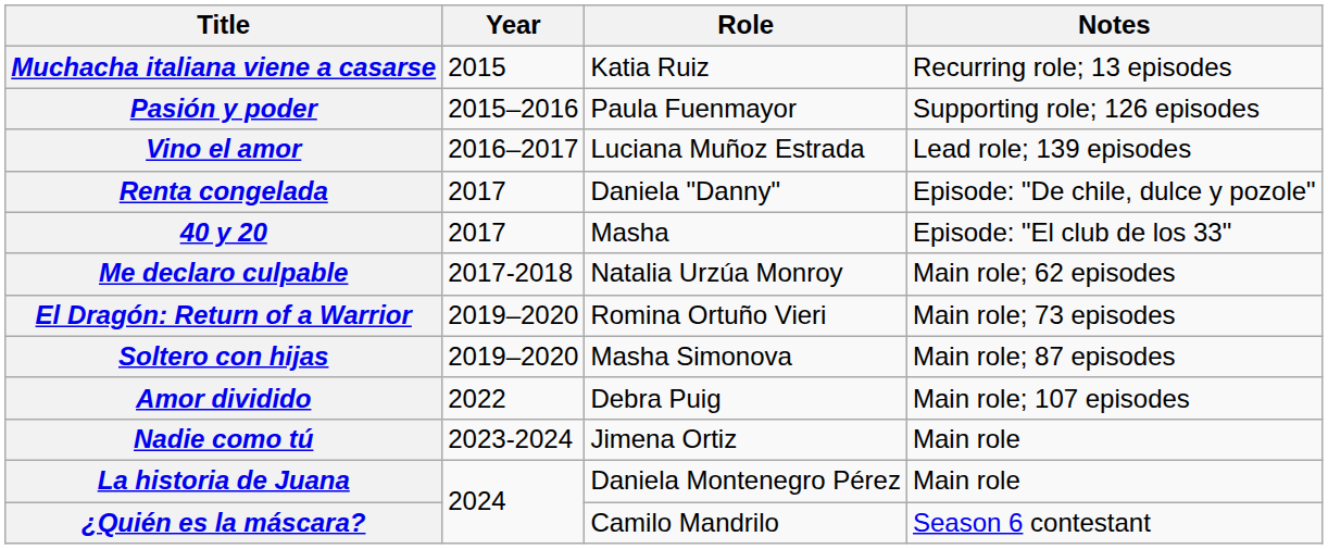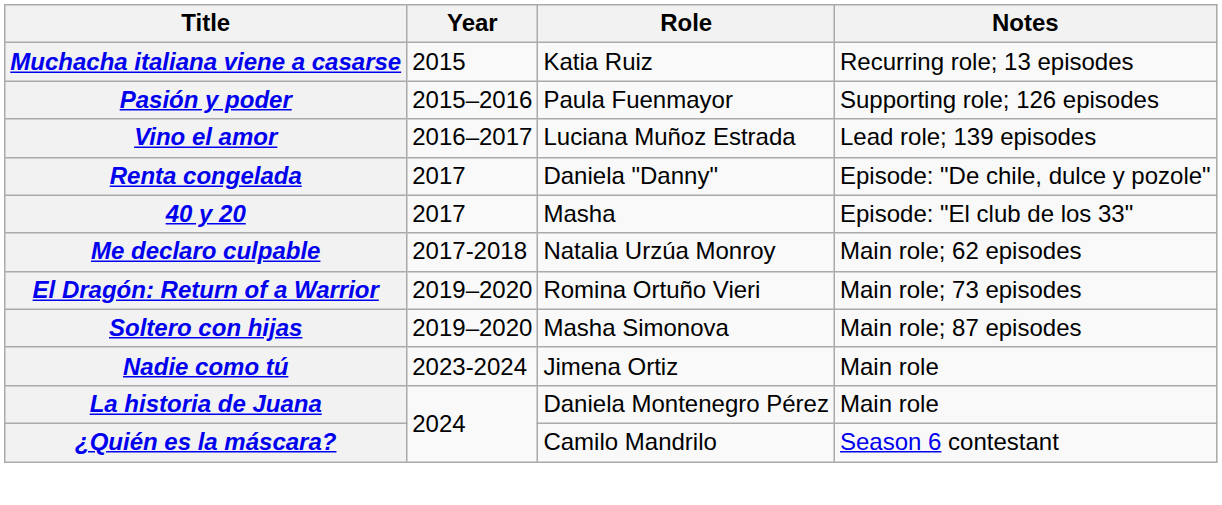- row: Amor dividido | 2022 | Debra Puig | Main role; 107 episodes
